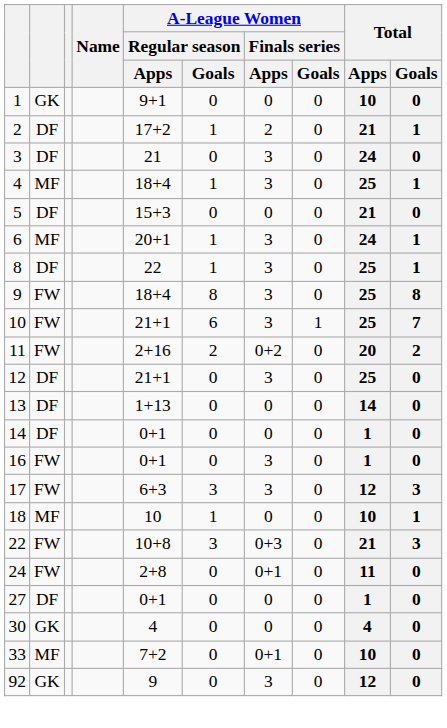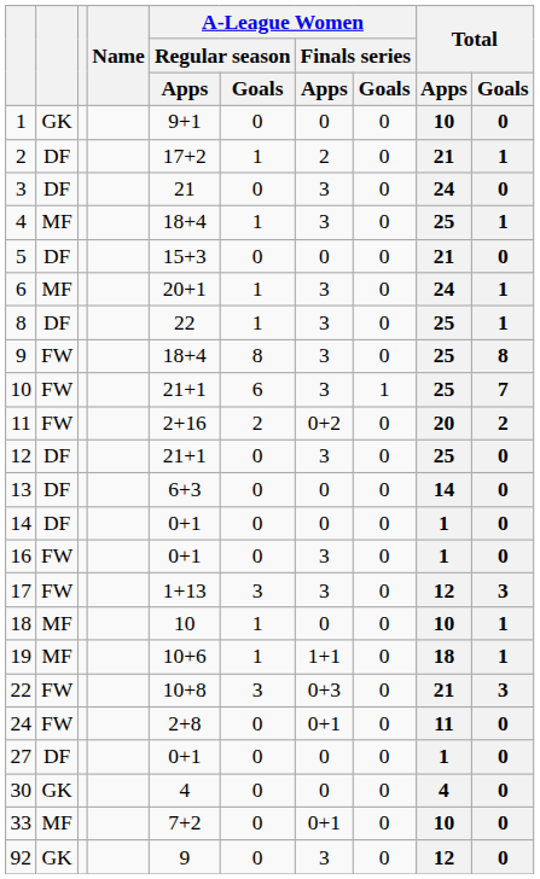13 | A-League Women / Regular season / Apps: 1+13 -> 6+3
17 | A-League Women / Regular season / Apps: 6+3 -> 1+13
+ row: 19 | MF | 10+6 | 1 | 1+1 | 0 | 18 | 1
